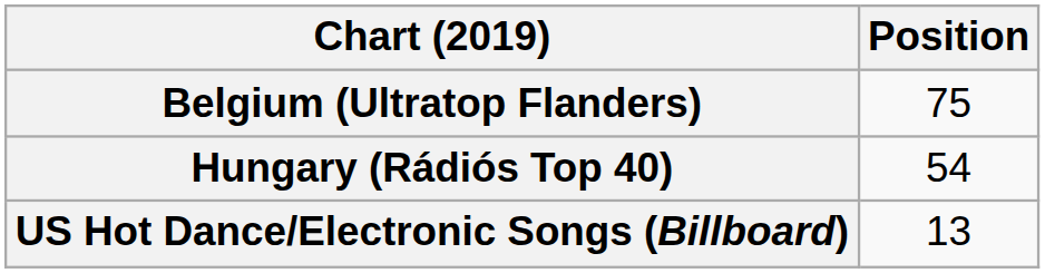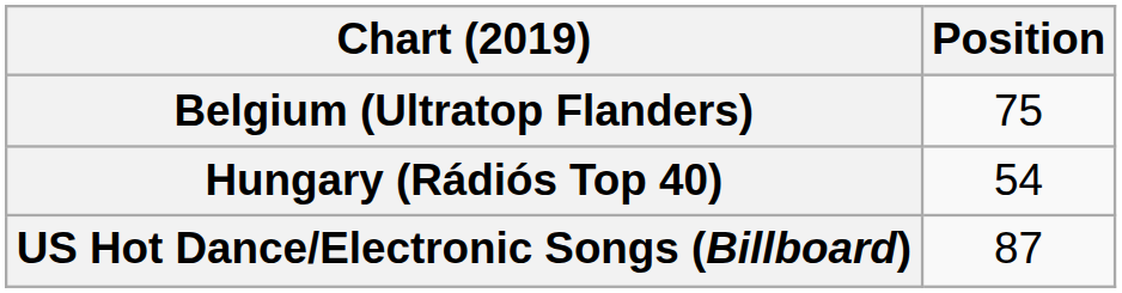US Hot Dance/Electronic Songs (Billboard) | Position: 13 -> 87
